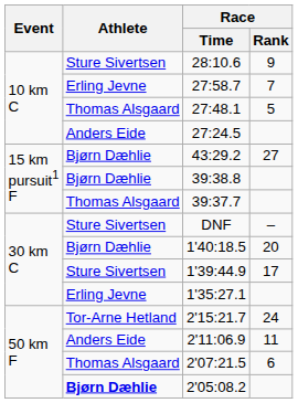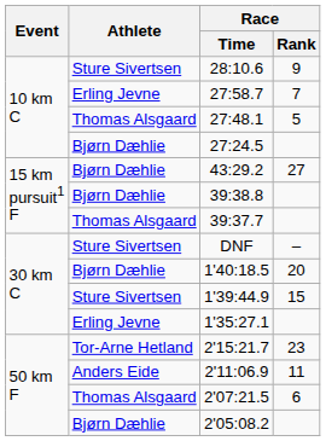27:24.5 | Athlete: Anders Eide -> Bjørn Dæhlie
1'39:44.9 | Race / Rank: 17 -> 15
2'15:21.7 | Race / Rank: 24 -> 23
2'05:08.2 | Athlete: bold -> normal
